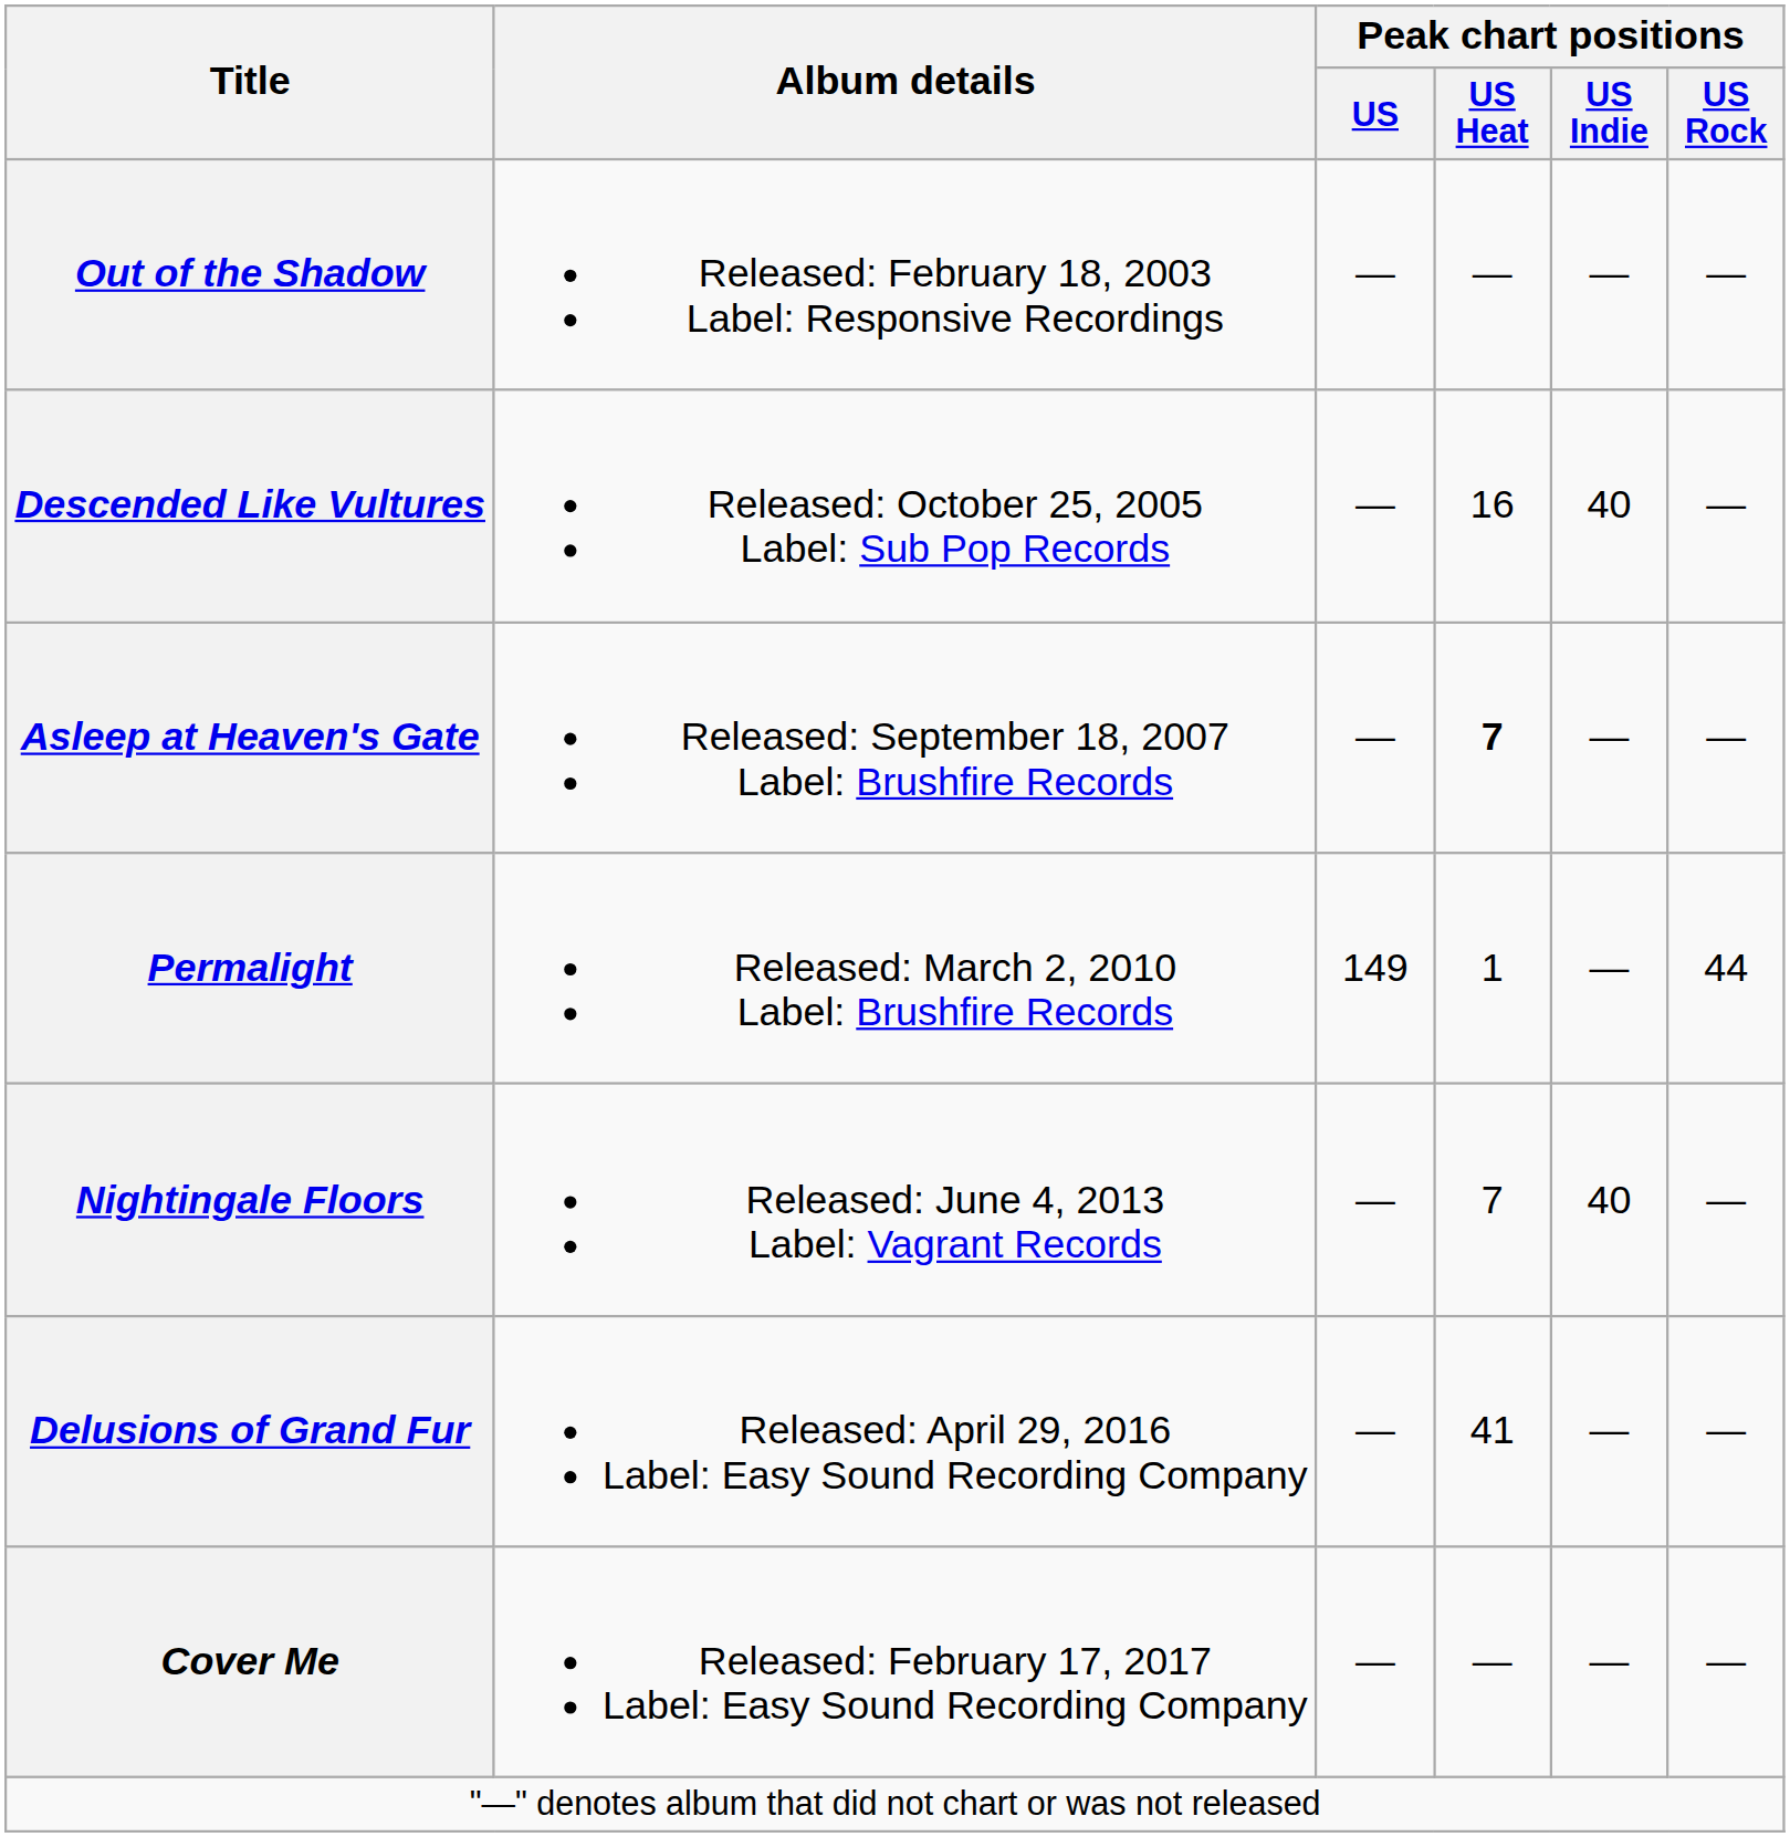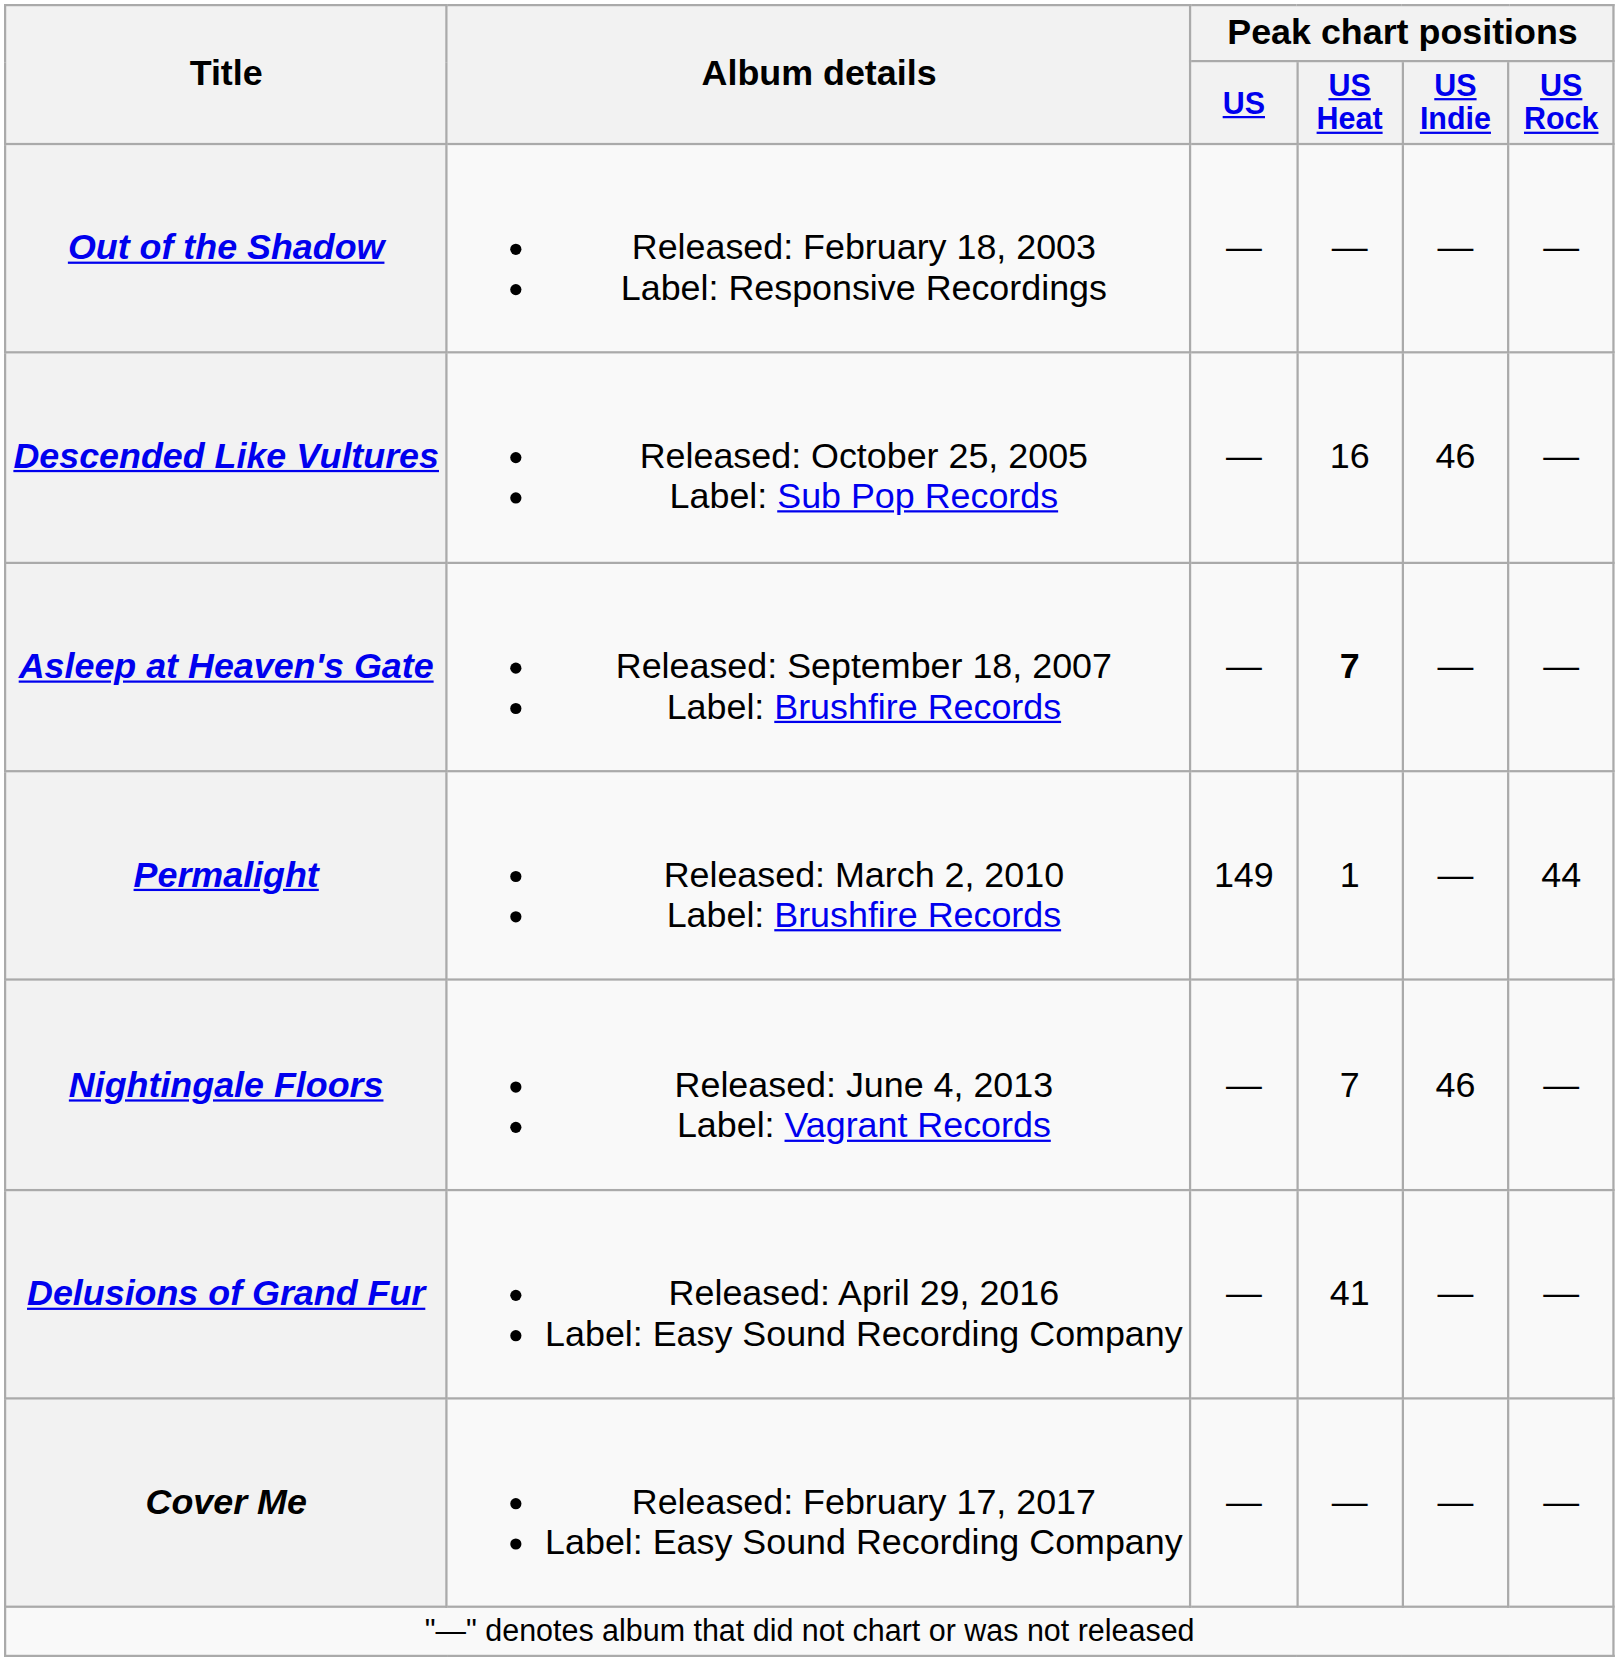Descended Like Vultures | Peak chart positions / US Indie: 40 -> 46
Nightingale Floors | Peak chart positions / US Indie: 40 -> 46
